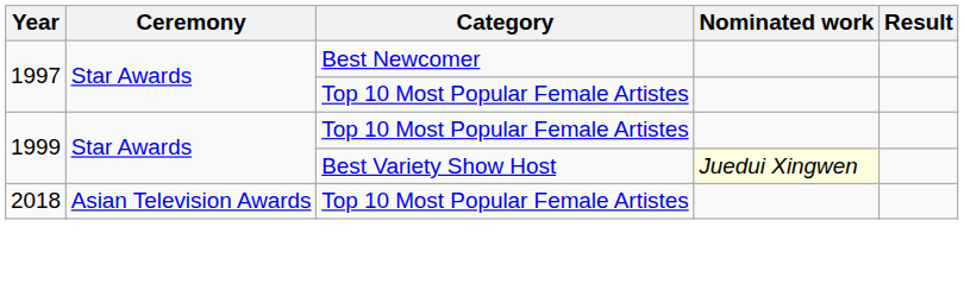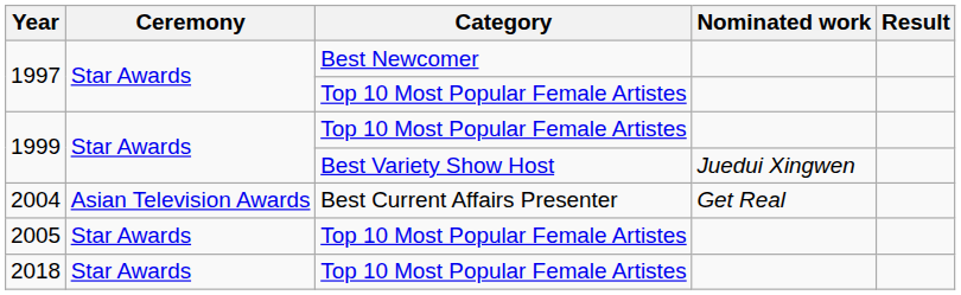1999 / Best Variety Show Host | Nominated work: lightyellow background -> no background
+ row: 2004 | Asian Television Awards | Best Current Affairs Presenter | Get Real
+ row: 2005 | Star Awards | Top 10 Most Popular Female Artistes
2018 | Ceremony: Asian Television Awards -> Star Awards
